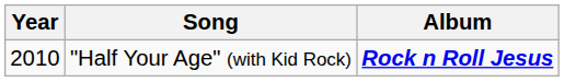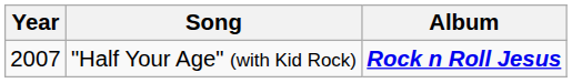"Half Your Age" (with Kid Rock) | Year: 2010 -> 2007
